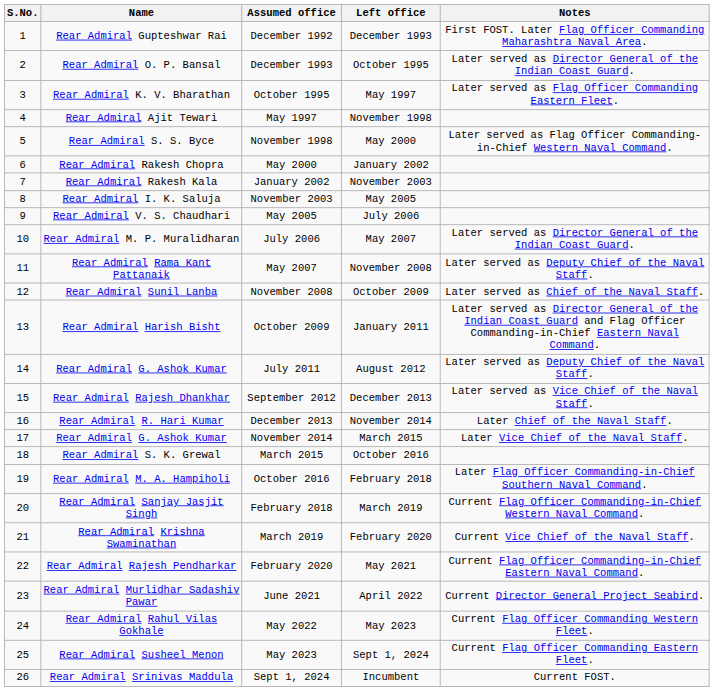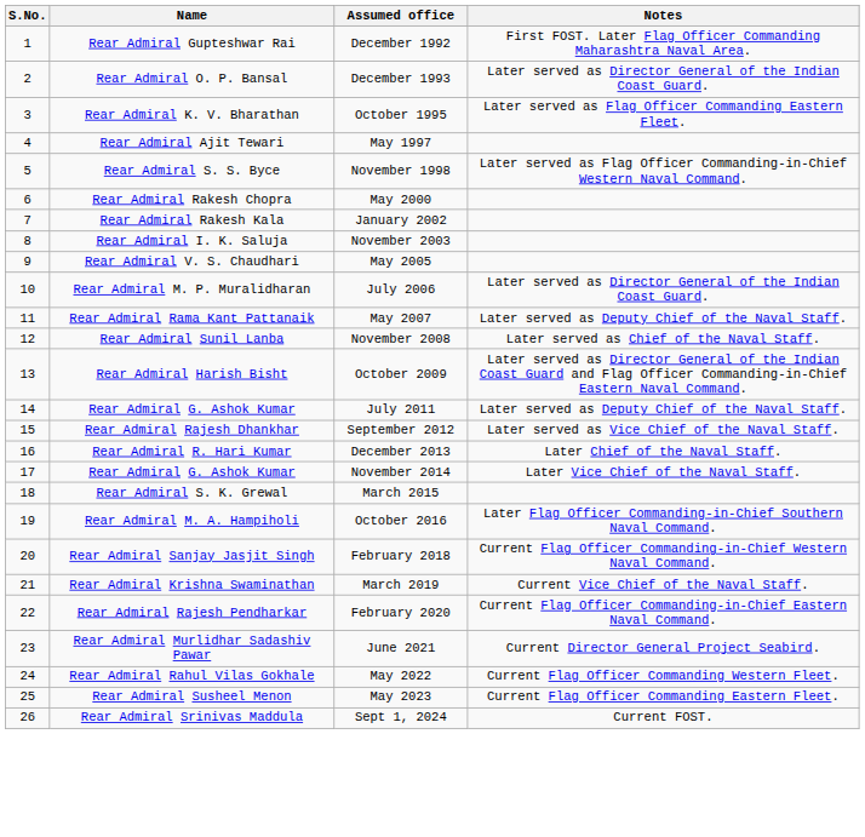- column: Left office | December 1993 | October 1995 | May 1997 | November 1998 | May 2000 | January 2002 | November 2003 | May 2005 | July 2006 | May 2007 | November 2008 | October 2009 | January 2011 | August 2012 | December 2013 | November 2014 | March 2015 | October 2016 | February 2018 | March 2019 | February 2020 | May 2021 | April 2022 | May 2023 | Sept 1, 2024 | Incumbent
